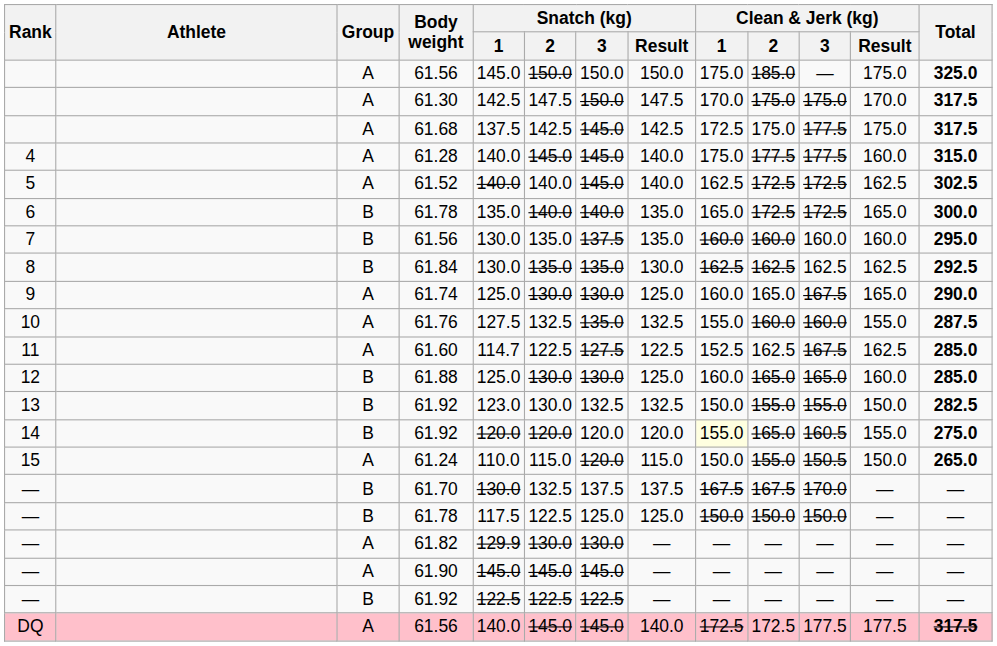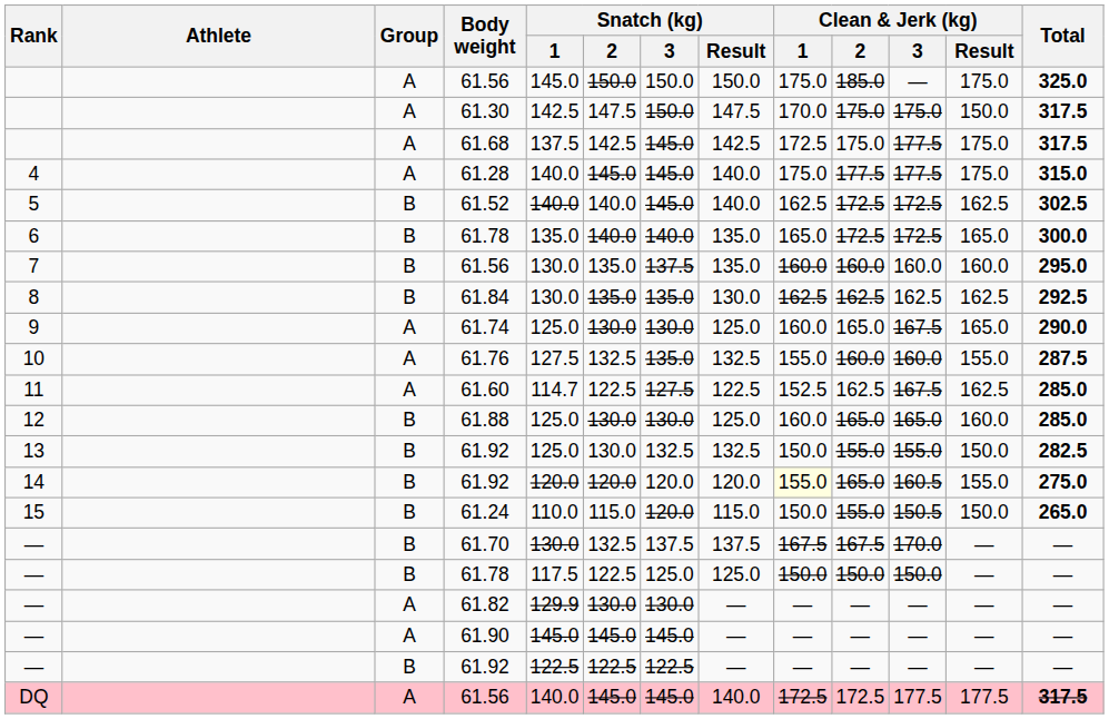61.30 | Clean & Jerk (kg) / Result: 170.0 -> 150.0
61.28 | Clean & Jerk (kg) / Result: 160.0 -> 175.0
61.52 | Group: A -> B
13 / 61.92 | Snatch (kg) / 1: 123.0 -> 125.0
61.24 | Group: A -> B
